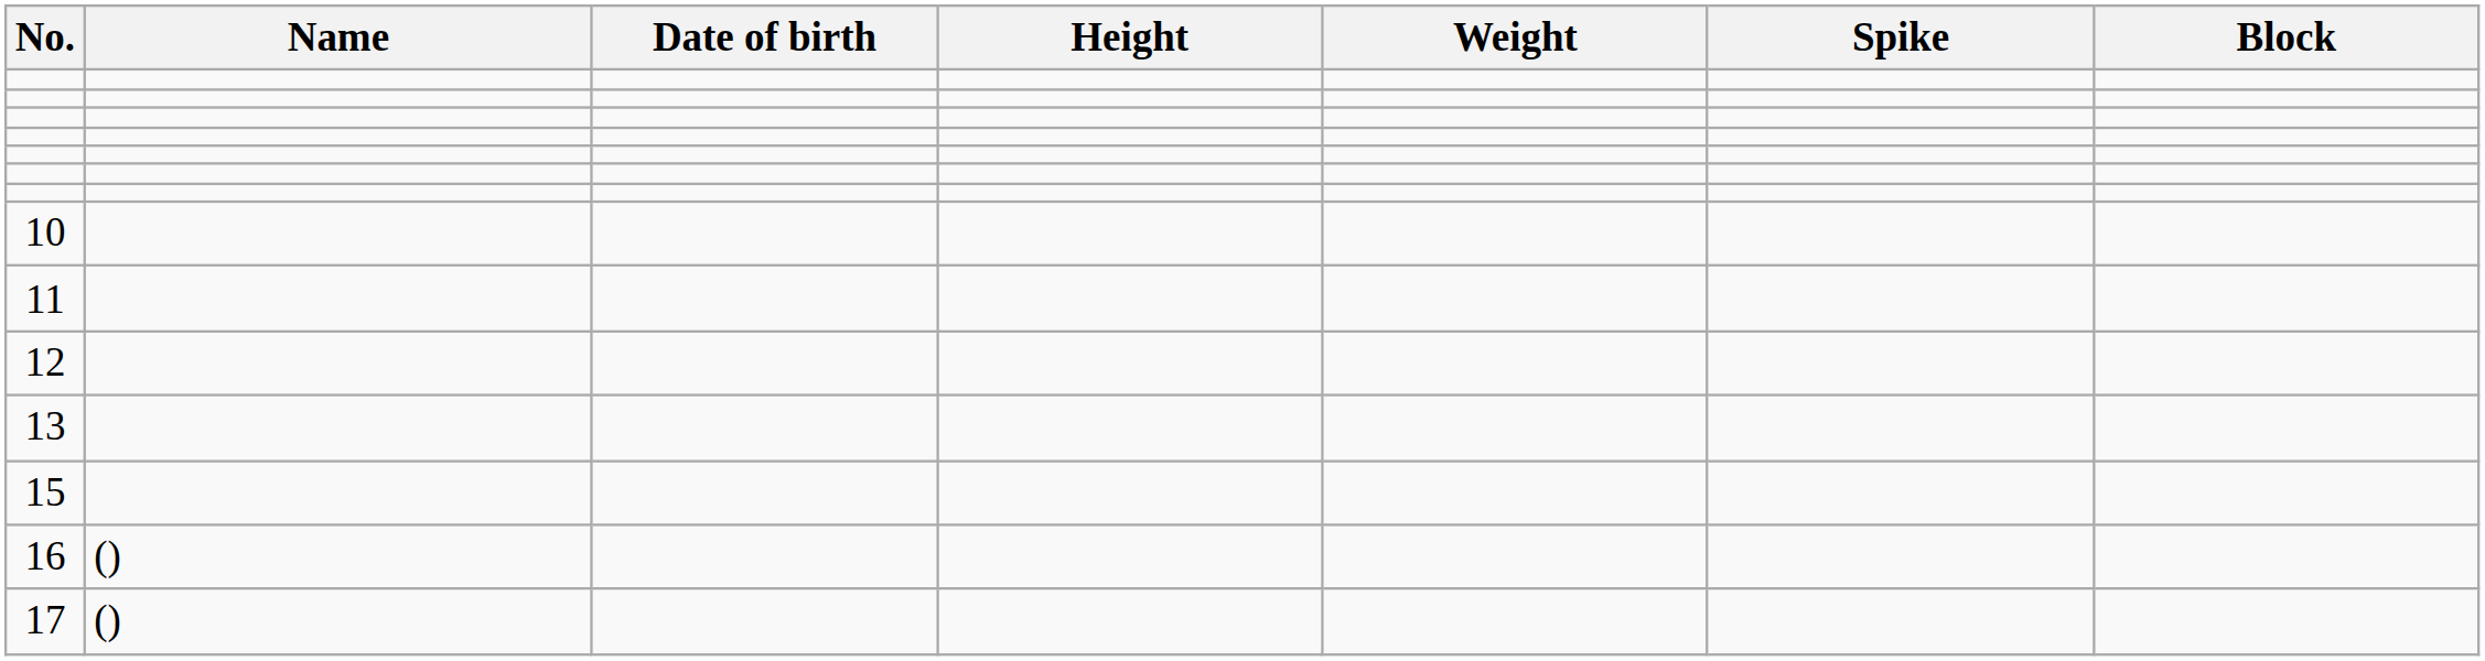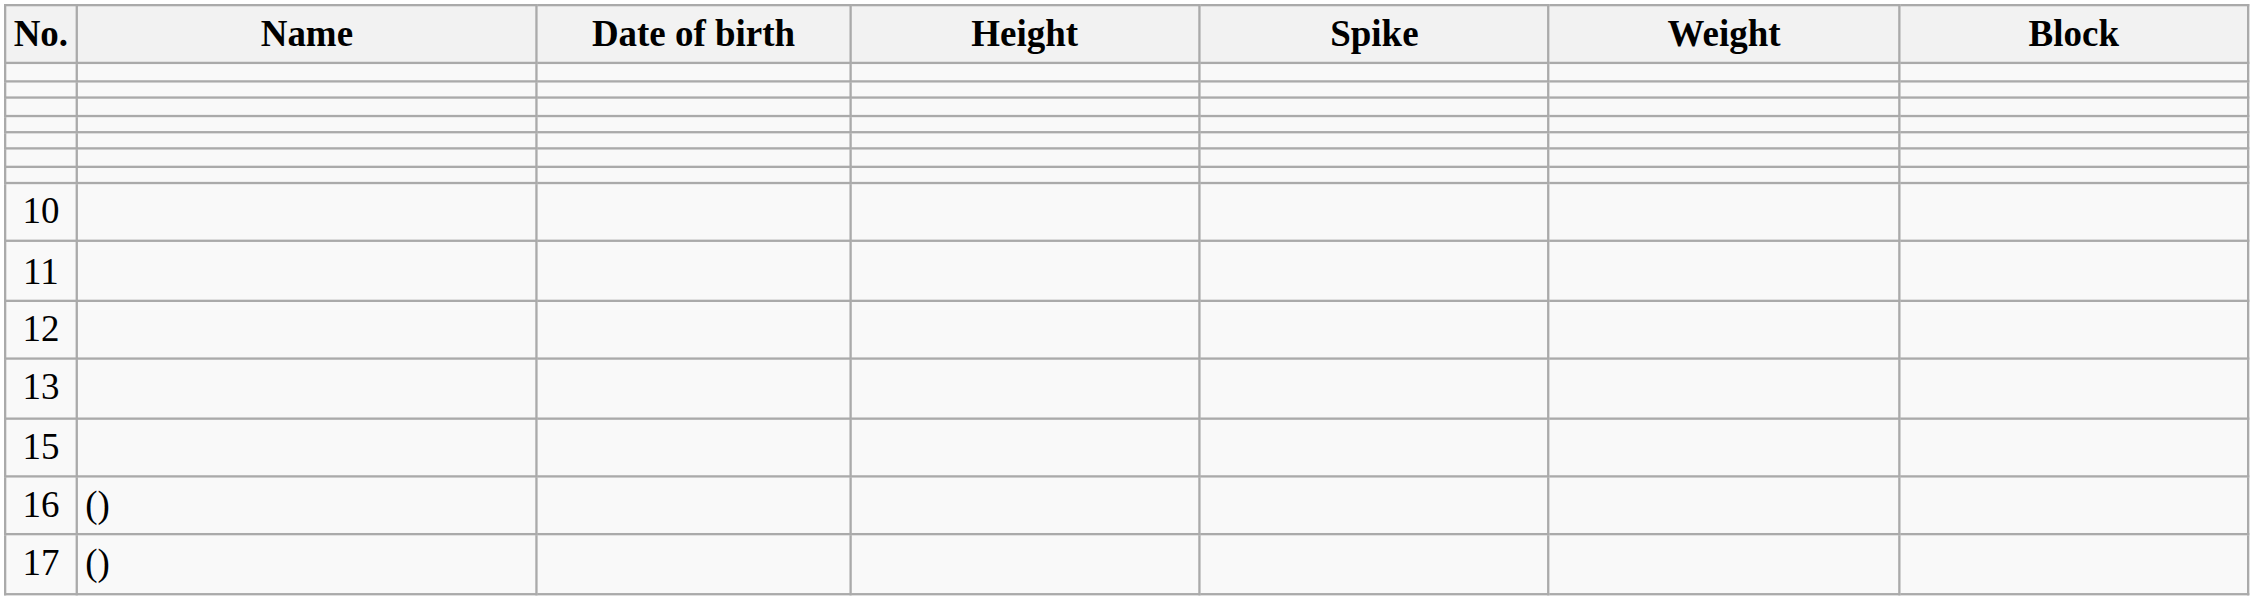columns swapped: Weight <-> Spike
